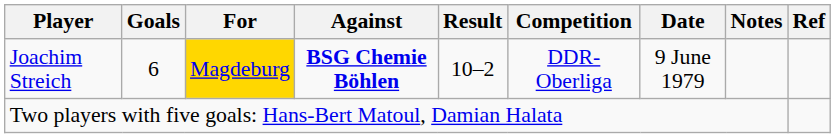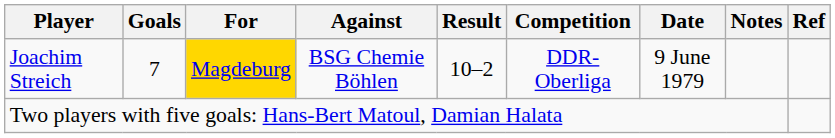Joachim Streich | Goals: 6 -> 7
Joachim Streich | Against: bold -> normal
